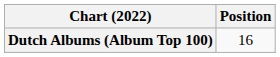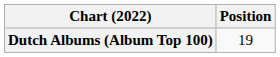Dutch Albums (Album Top 100) | Position: 16 -> 19
